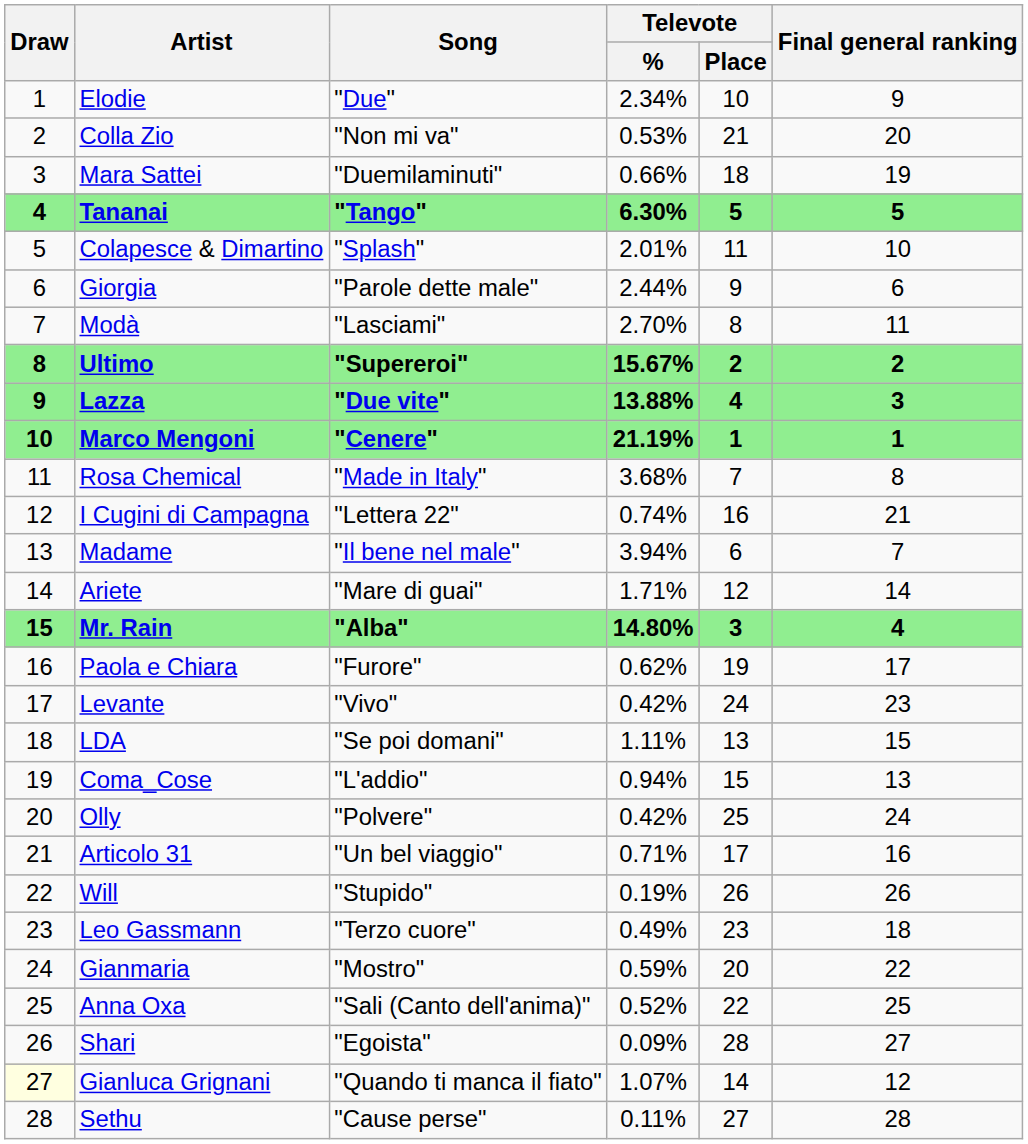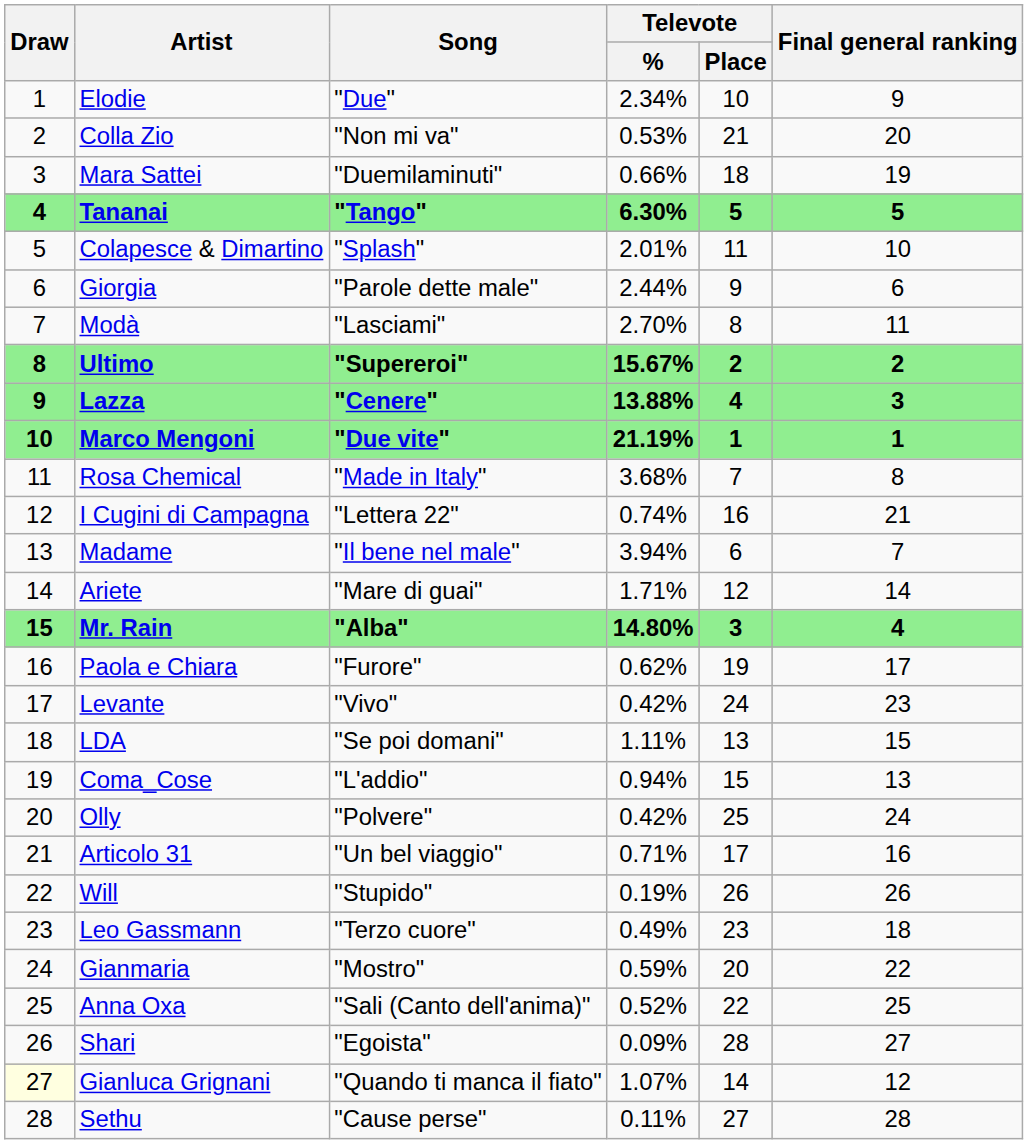Lazza | Song: "Due vite" -> "Cenere"
Marco Mengoni | Song: "Cenere" -> "Due vite"
